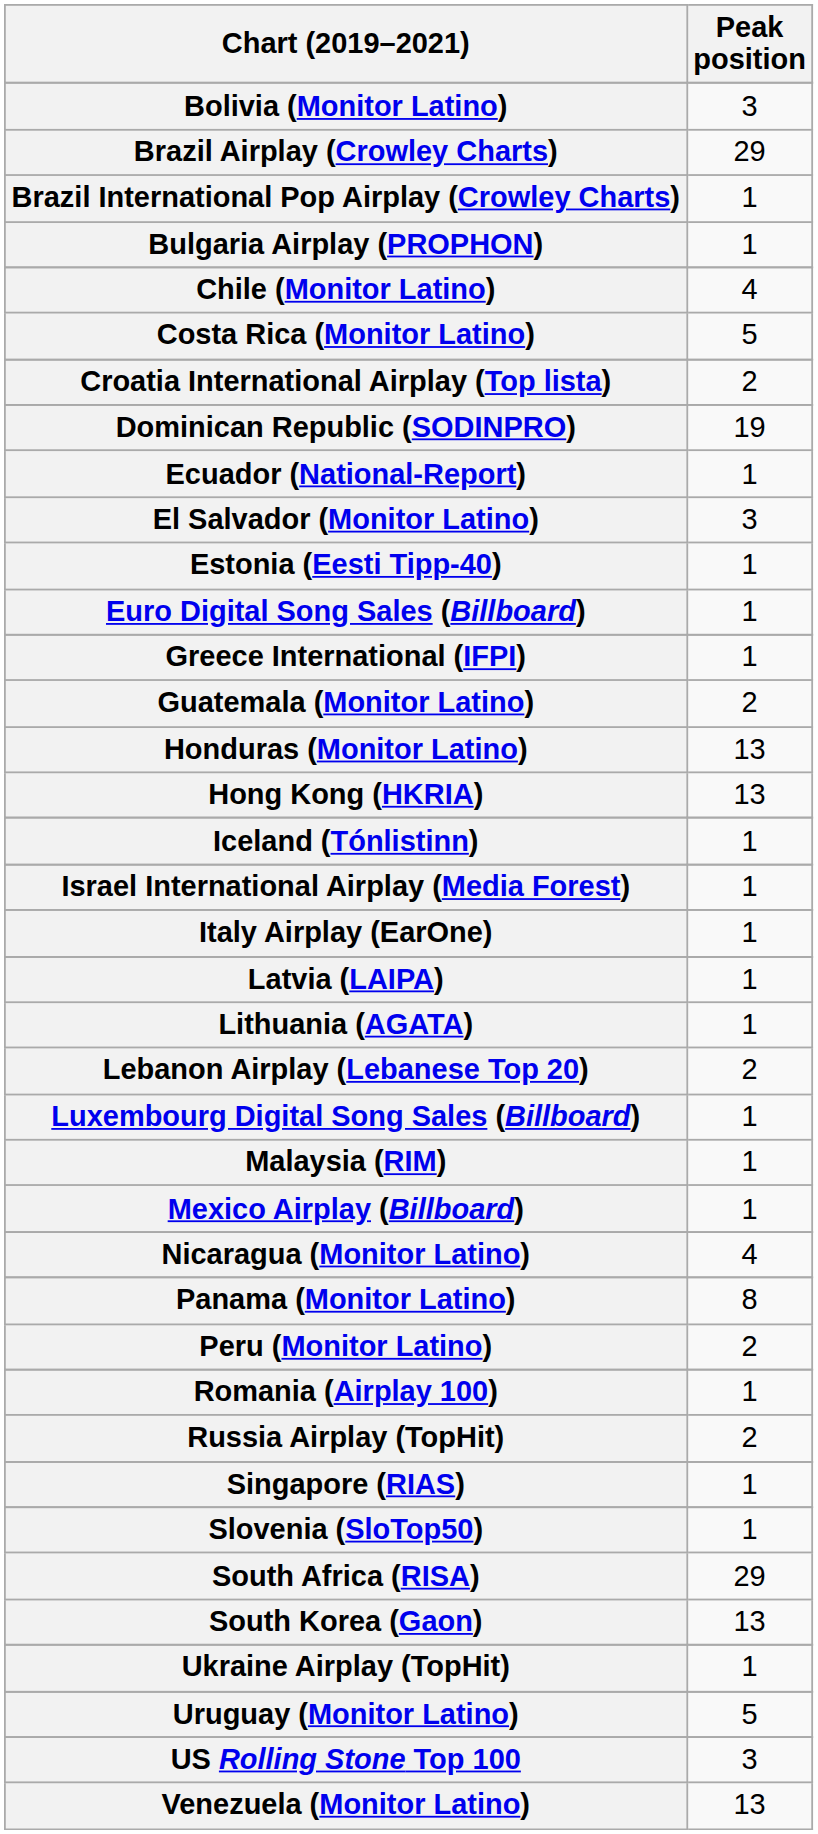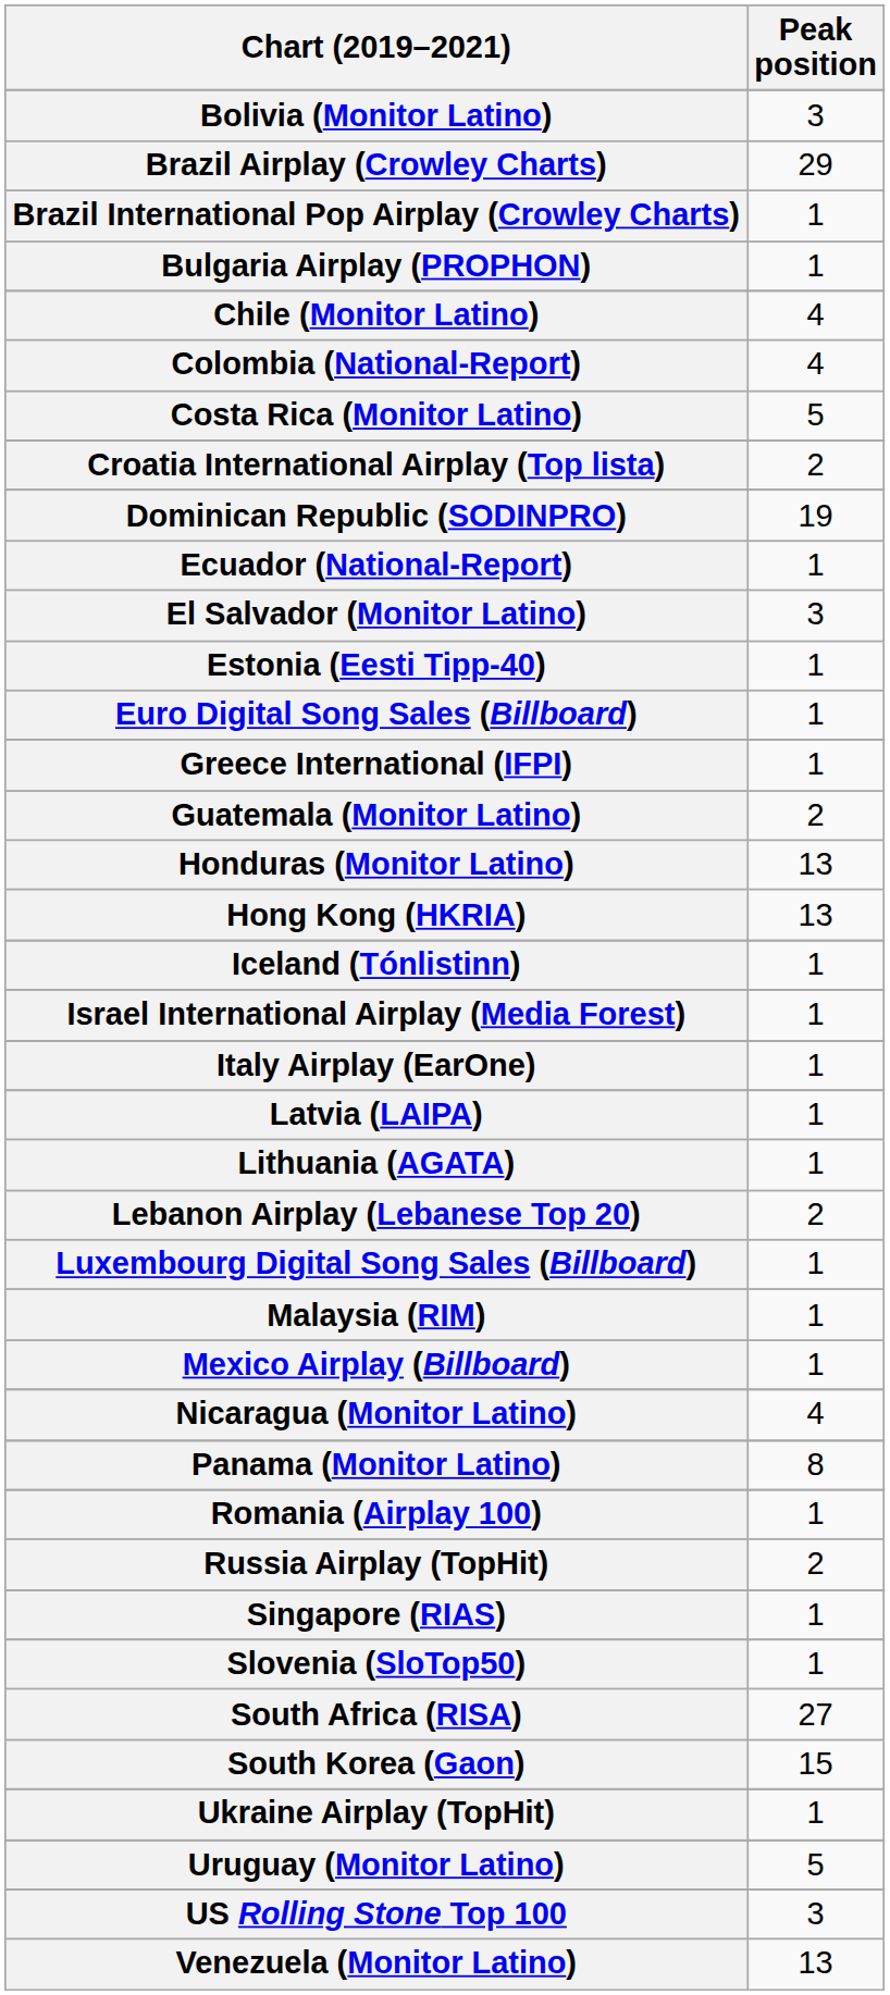+ row: Colombia (National-Report) | 4
- row: Peru (Monitor Latino) | 2
South Africa (RISA) | Peak position: 29 -> 27
South Korea (Gaon) | Peak position: 13 -> 15
